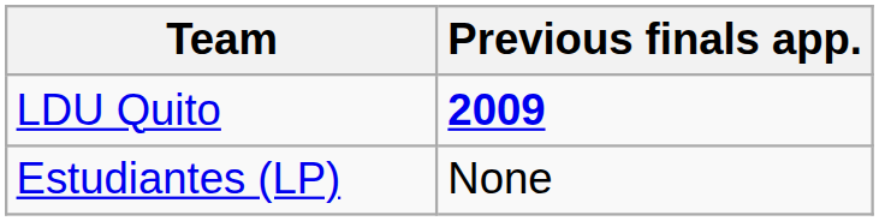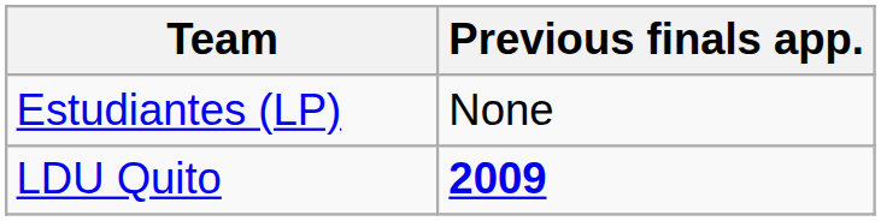rows swapped: LDU Quito <-> Estudiantes (LP)
